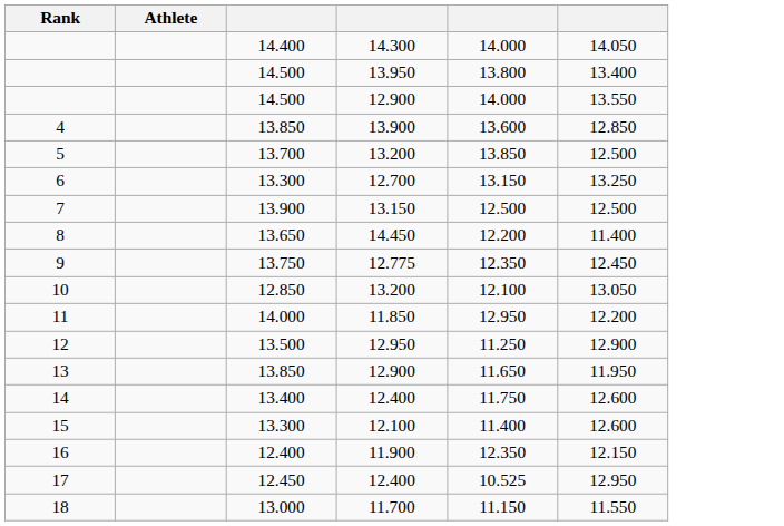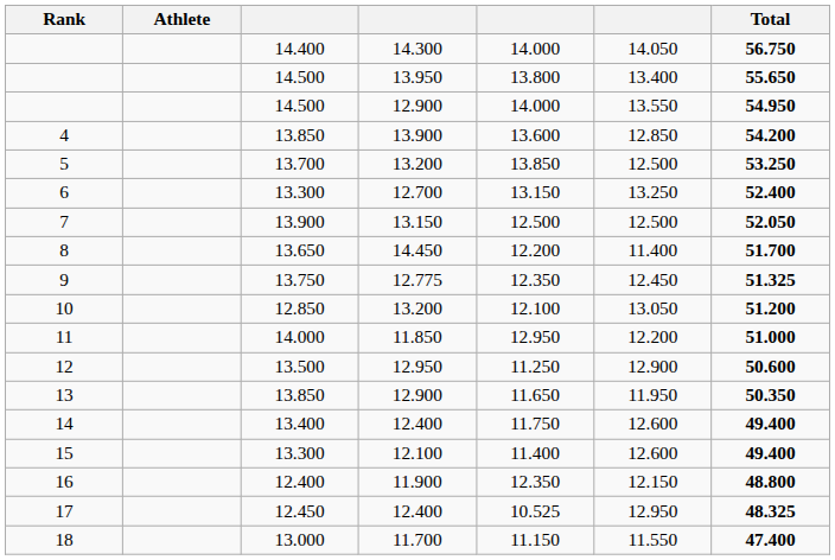+ column: Total | 56.750 | 55.650 | 54.950 | 54.200 | 53.250 | 52.400 | 52.050 | 51.700 | 51.325 | 51.200 | 51.000 | 50.600 | 50.350 | 49.400 | 49.400 | 48.800 | 48.325 | 47.400
